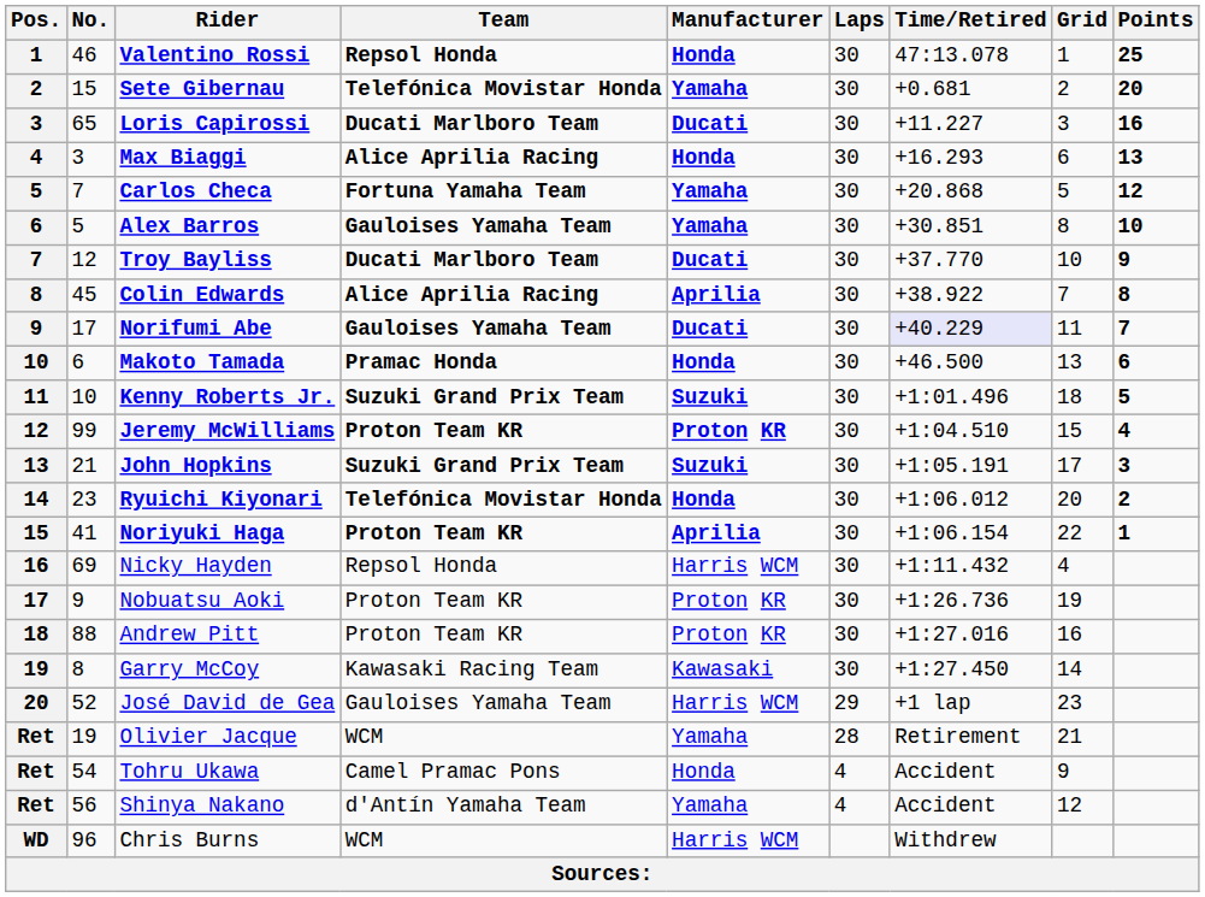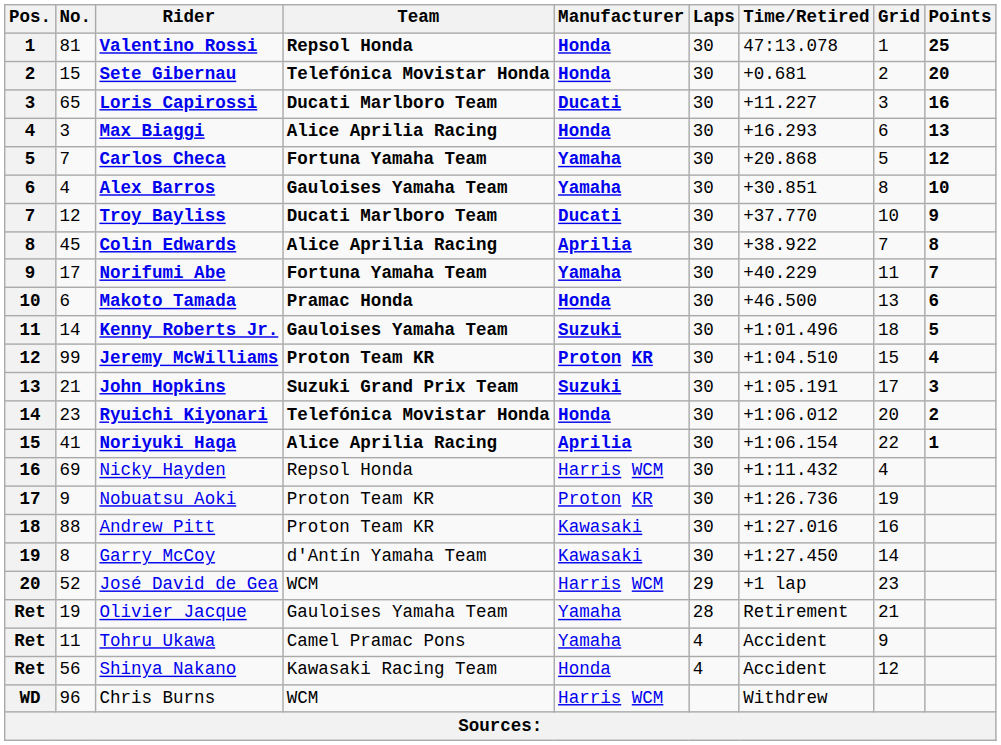Valentino Rossi | No.: 46 -> 81
Sete Gibernau | Manufacturer: Yamaha -> Honda
Alex Barros | No.: 5 -> 4
Norifumi Abe | Team: Gauloises Yamaha Team -> Fortuna Yamaha Team
Norifumi Abe | Manufacturer: Ducati -> Yamaha
Norifumi Abe | Time/Retired: lavender background -> no background
Kenny Roberts Jr. | No.: 10 -> 14
Kenny Roberts Jr. | Team: Suzuki Grand Prix Team -> Gauloises Yamaha Team
Noriyuki Haga | Team: Proton Team KR -> Alice Aprilia Racing
Andrew Pitt | Manufacturer: Proton KR -> Kawasaki
Garry McCoy | Team: Kawasaki Racing Team -> d'Antín Yamaha Team
José David de Gea | Team: Gauloises Yamaha Team -> WCM
Olivier Jacque | Team: WCM -> Gauloises Yamaha Team
Tohru Ukawa | No.: 54 -> 11
Tohru Ukawa | Manufacturer: Honda -> Yamaha
Shinya Nakano | Team: d'Antín Yamaha Team -> Kawasaki Racing Team
Shinya Nakano | Manufacturer: Yamaha -> Honda
